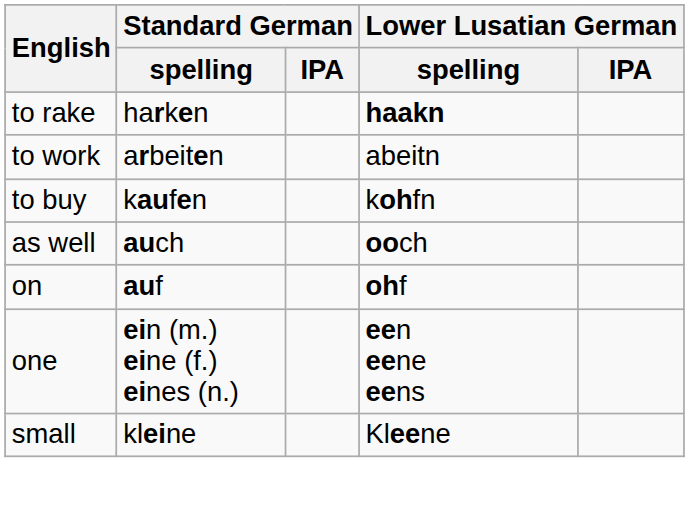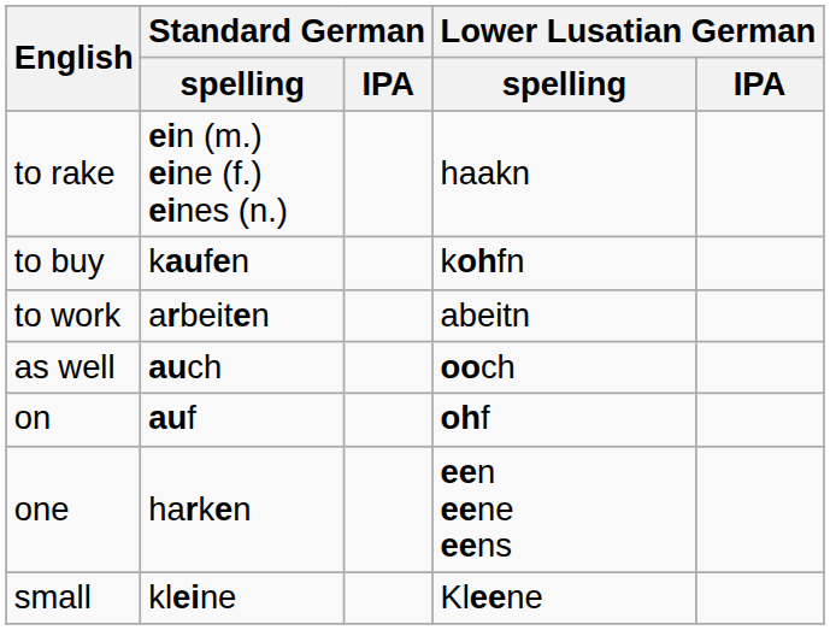to rake | Standard German / spelling: harken -> ein (m.) eine (f.) eines (n.)
to rake | Lower Lusatian German / spelling: bold -> normal
rows swapped: to work <-> to buy
one | Standard German / spelling: ein (m.) eine (f.) eines (n.) -> harken
